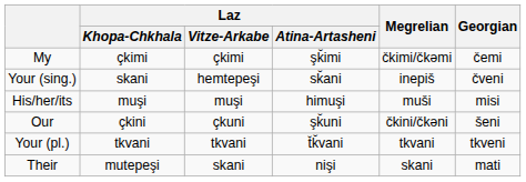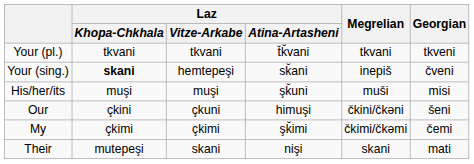rows swapped: My <-> Your (pl.)
Your (sing.) | Laz / Khopa-Chkhala: normal -> bold
His/her/its | Laz / Atina-Artasheni: himuşi -> şǩuni
Our | Laz / Atina-Artasheni: şǩuni -> himuşi
